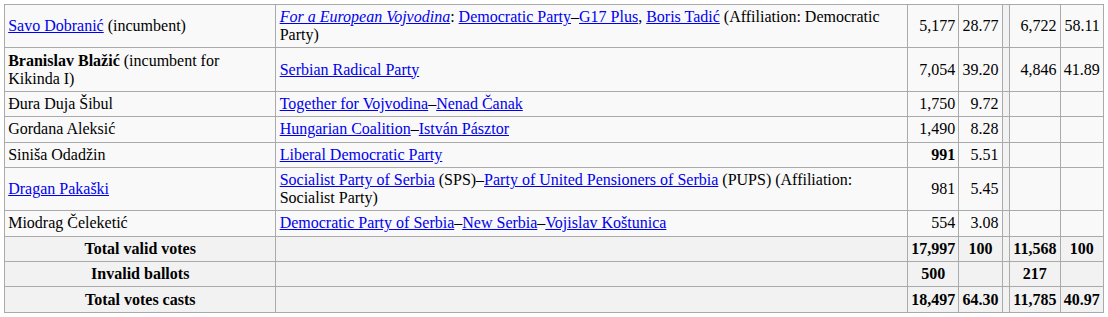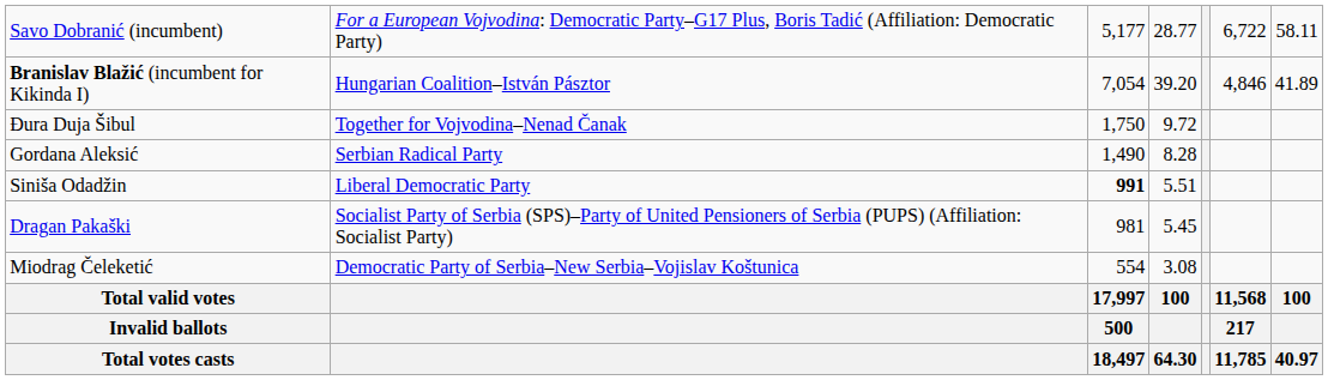Branislav Blažić (incumbent for Kikinda I) | column 2: Serbian Radical Party -> Hungarian Coalition–István Pásztor
Gordana Aleksić | column 2: Hungarian Coalition–István Pásztor -> Serbian Radical Party
